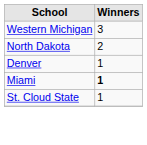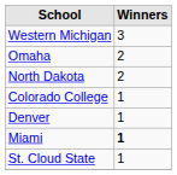+ row: Omaha | 2
+ row: Colorado College | 1
